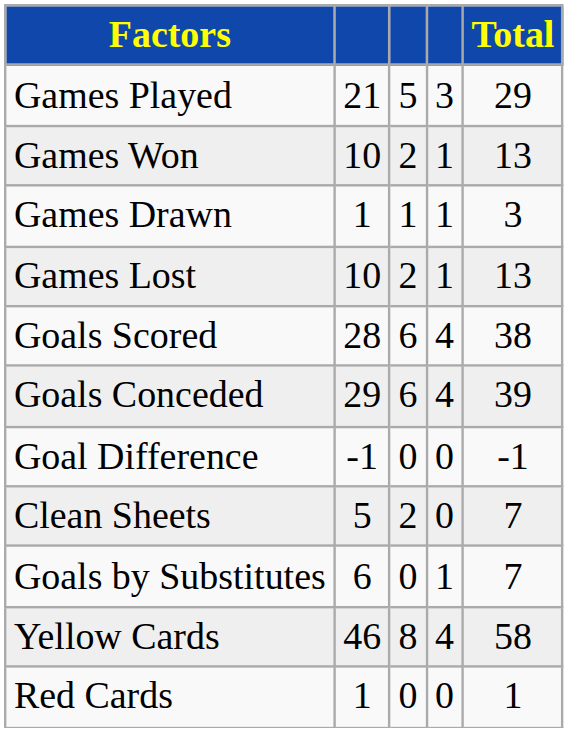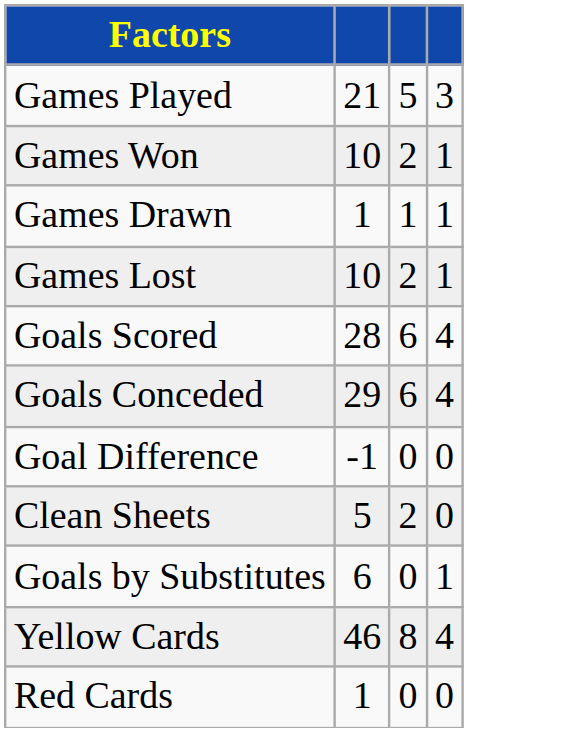- column: Total | 29 | 13 | 3 | 13 | 38 | 39 | -1 | 7 | 7 | 58 | 1
